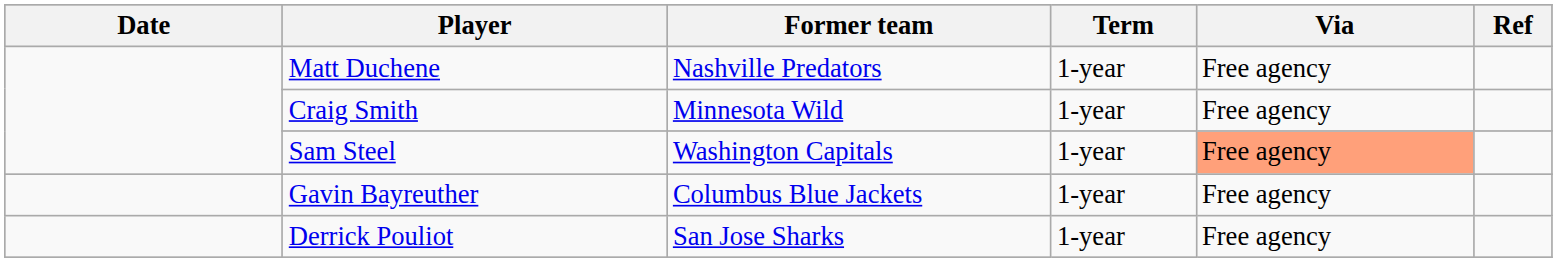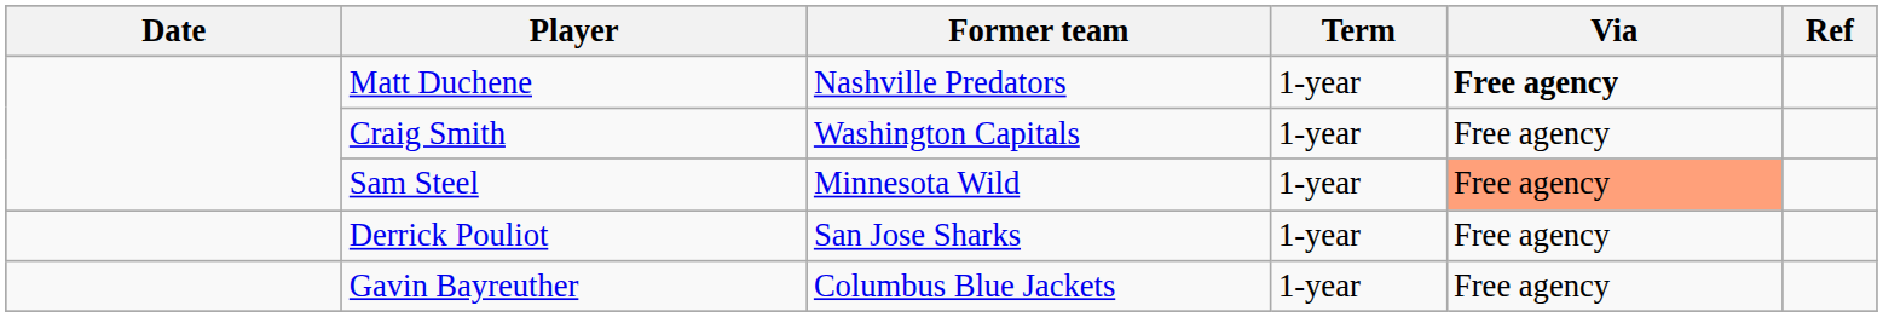Matt Duchene | Via: normal -> bold
Craig Smith | Former team: Minnesota Wild -> Washington Capitals
Sam Steel | Former team: Washington Capitals -> Minnesota Wild
rows swapped: Gavin Bayreuther <-> Derrick Pouliot
